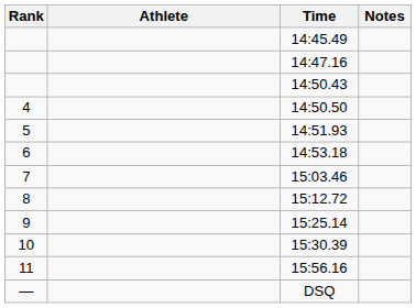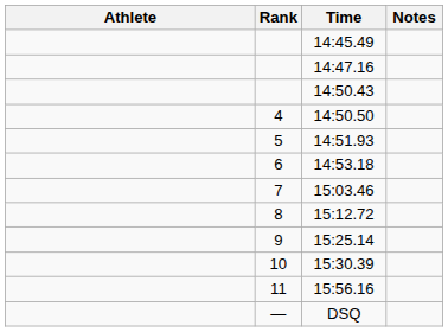columns swapped: Rank <-> Athlete
